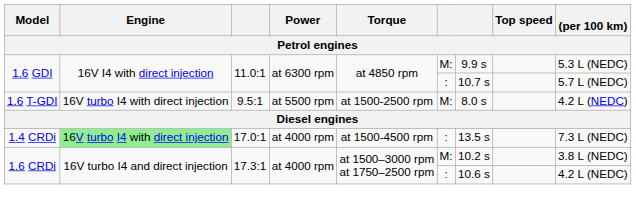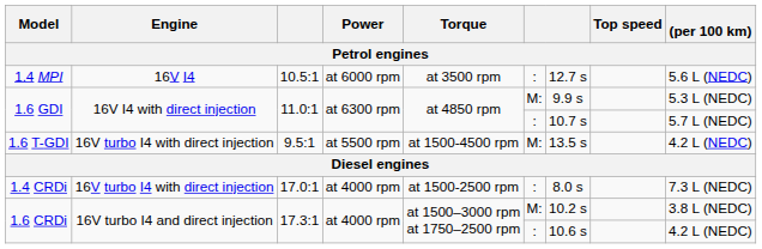+ row: 1.4 MPI | 16V I4 | 10.5:1 | at 6000 rpm | at 3500 rpm | : | 12.7 s | 5.6 L (NEDC)
1.6 T-GDI | Torque: at 1500-2500 rpm -> at 1500-4500 rpm
1.6 T-GDI | column 7: 8.0 s -> 13.5 s
1.4 CRDi | Engine: lightgreen background -> no background
1.4 CRDi | Torque: at 1500-4500 rpm -> at 1500-2500 rpm
1.4 CRDi | column 7: 13.5 s -> 8.0 s
